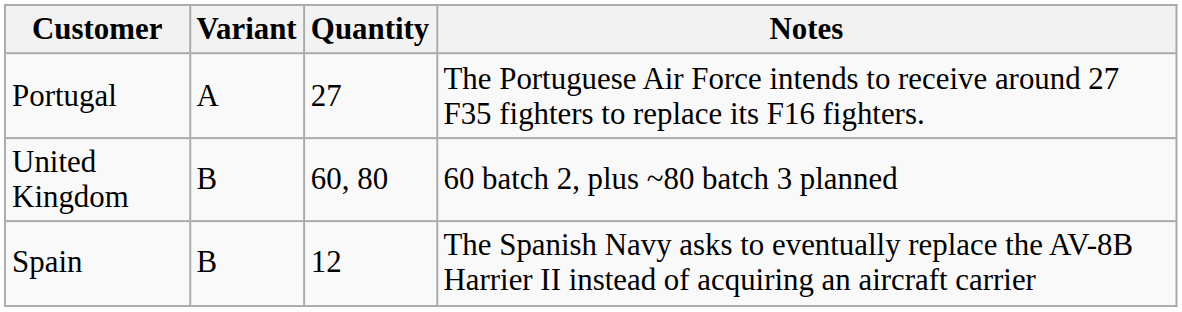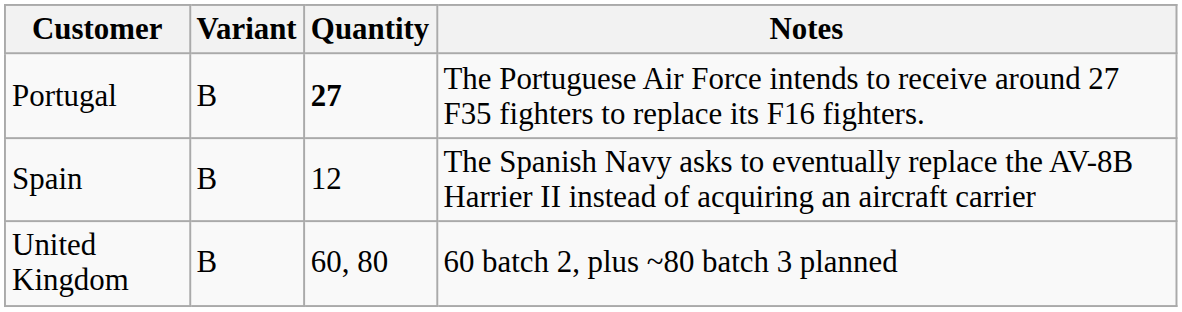Portugal | Variant: A -> B
Portugal | Quantity: normal -> bold
rows swapped: Spain <-> United Kingdom
